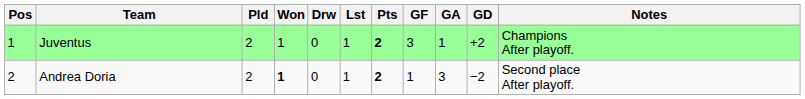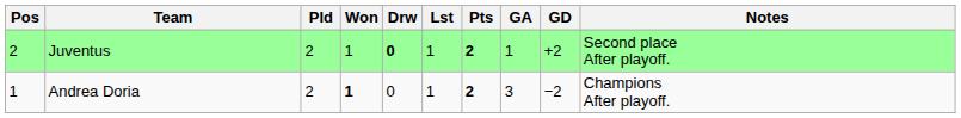- column: GF | 3 | 1
Juventus | Pos: 1 -> 2
Juventus | Drw: normal -> bold
Juventus | Notes: Champions After playoff. -> Second place After playoff.
Andrea Doria | Pos: 2 -> 1
Andrea Doria | Notes: Second place After playoff. -> Champions After playoff.
